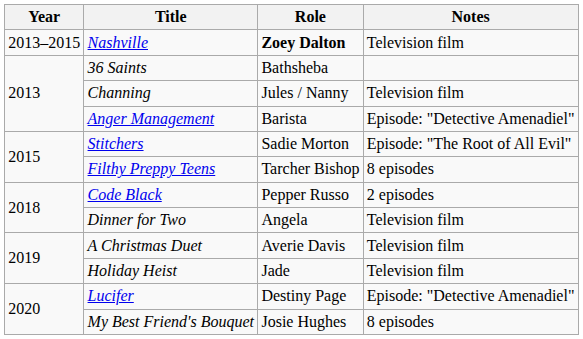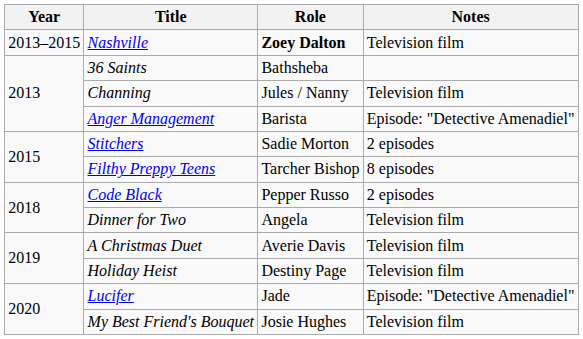Stitchers | Notes: Episode: "The Root of All Evil" -> 2 episodes
Holiday Heist | Role: Jade -> Destiny Page
Lucifer | Role: Destiny Page -> Jade
My Best Friend's Bouquet | Notes: 8 episodes -> Television film
